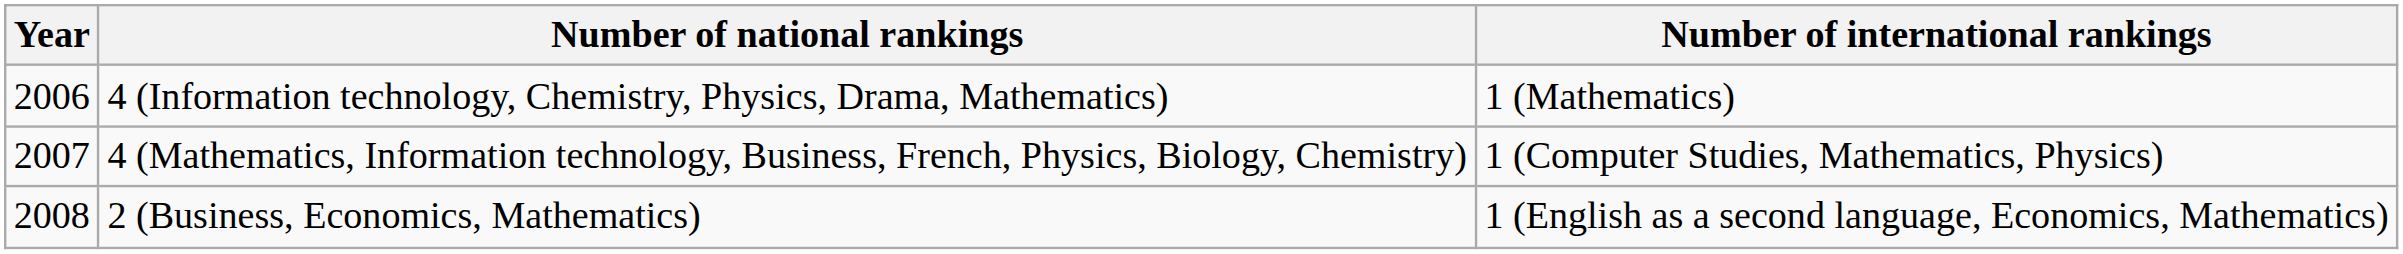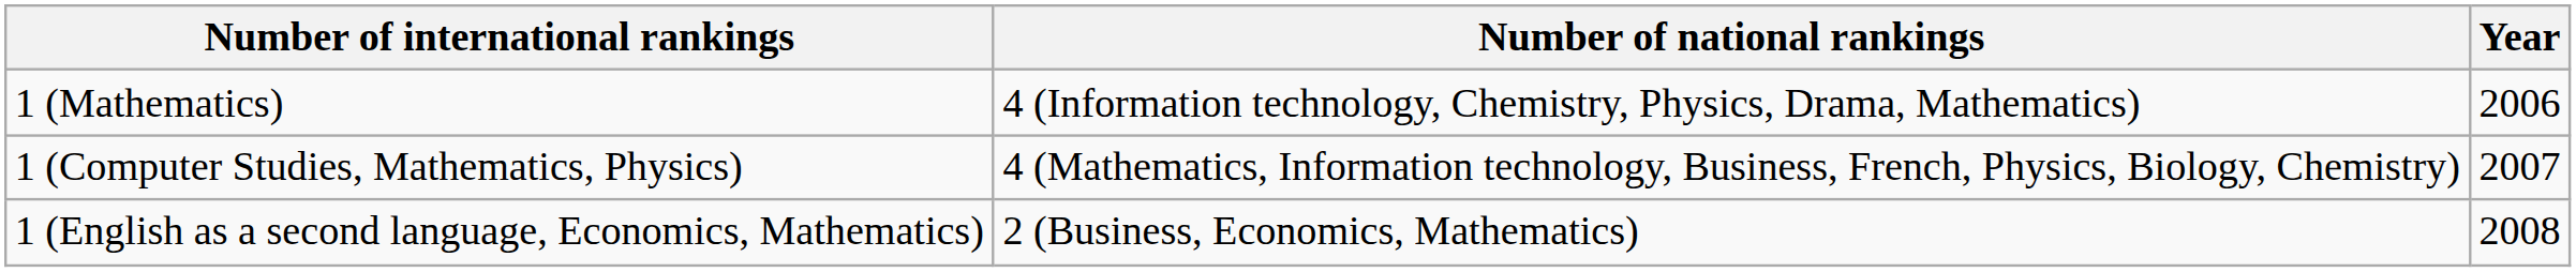columns swapped: Year <-> Number of international rankings
